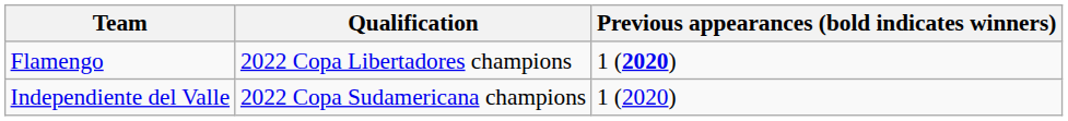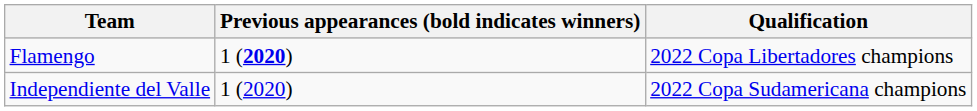columns swapped: Qualification <-> Previous appearances (bold indicates winners)
